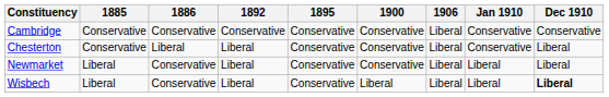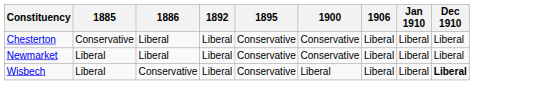- row: Cambridge | Conservative | Conservative | Conservative | Conservative | Conservative | Liberal | Conservative | Conservative
Chesterton | Jan 1910: Conservative -> Liberal
Newmarket | 1886: Conservative -> Liberal
